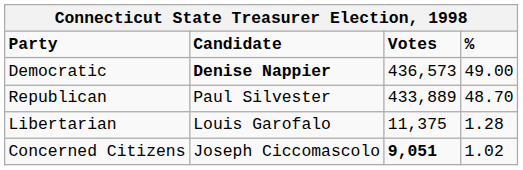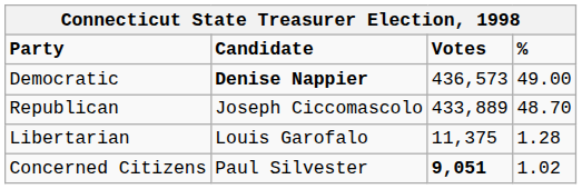Republican | Candidate: Paul Silvester -> Joseph Ciccomascolo
Concerned Citizens | Candidate: Joseph Ciccomascolo -> Paul Silvester
